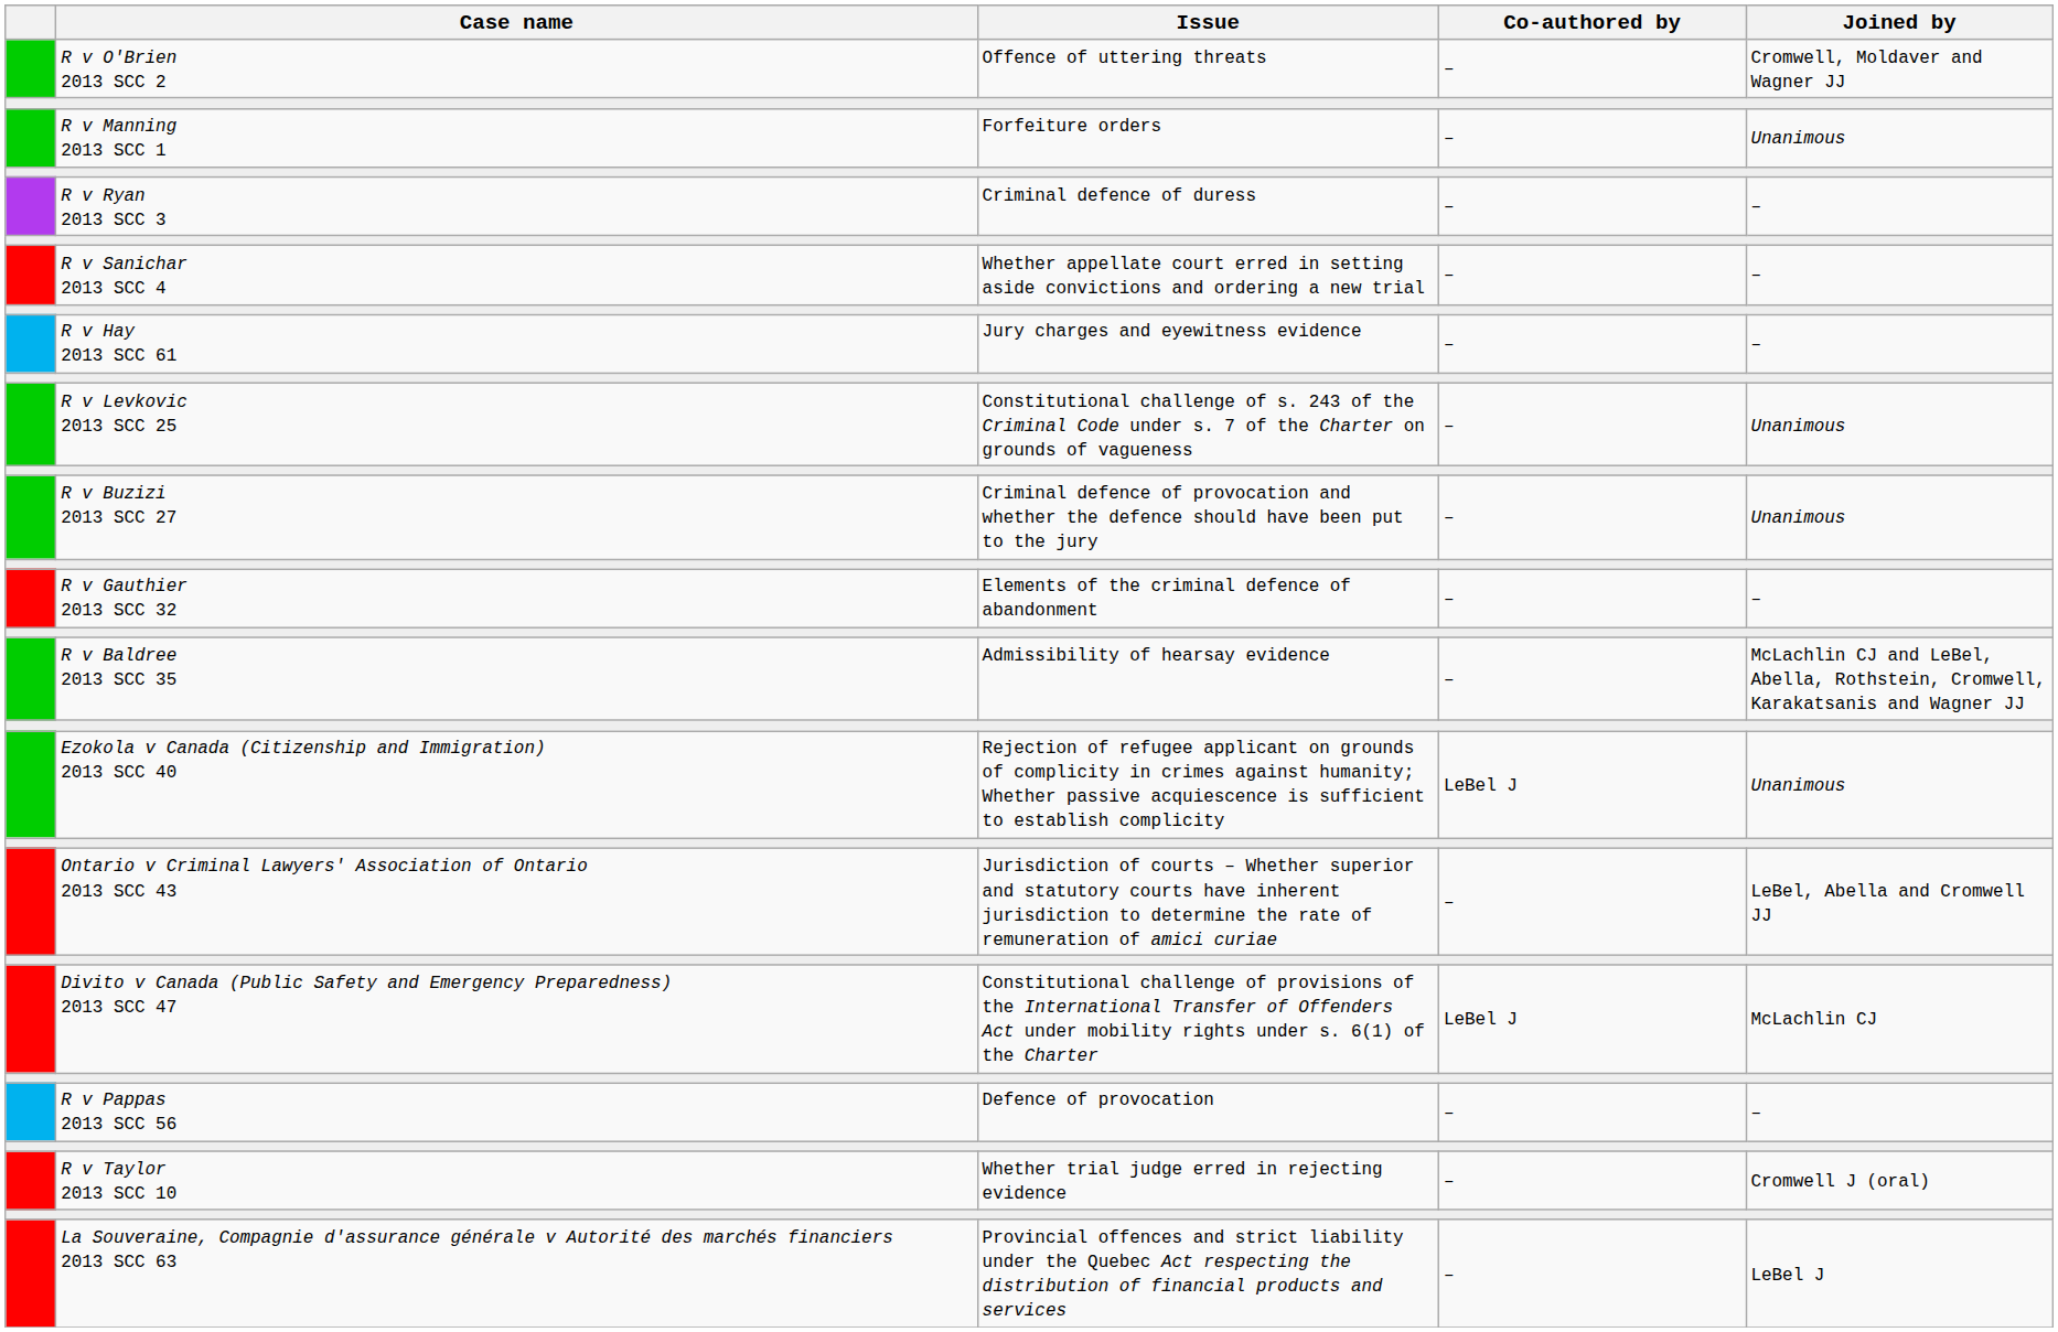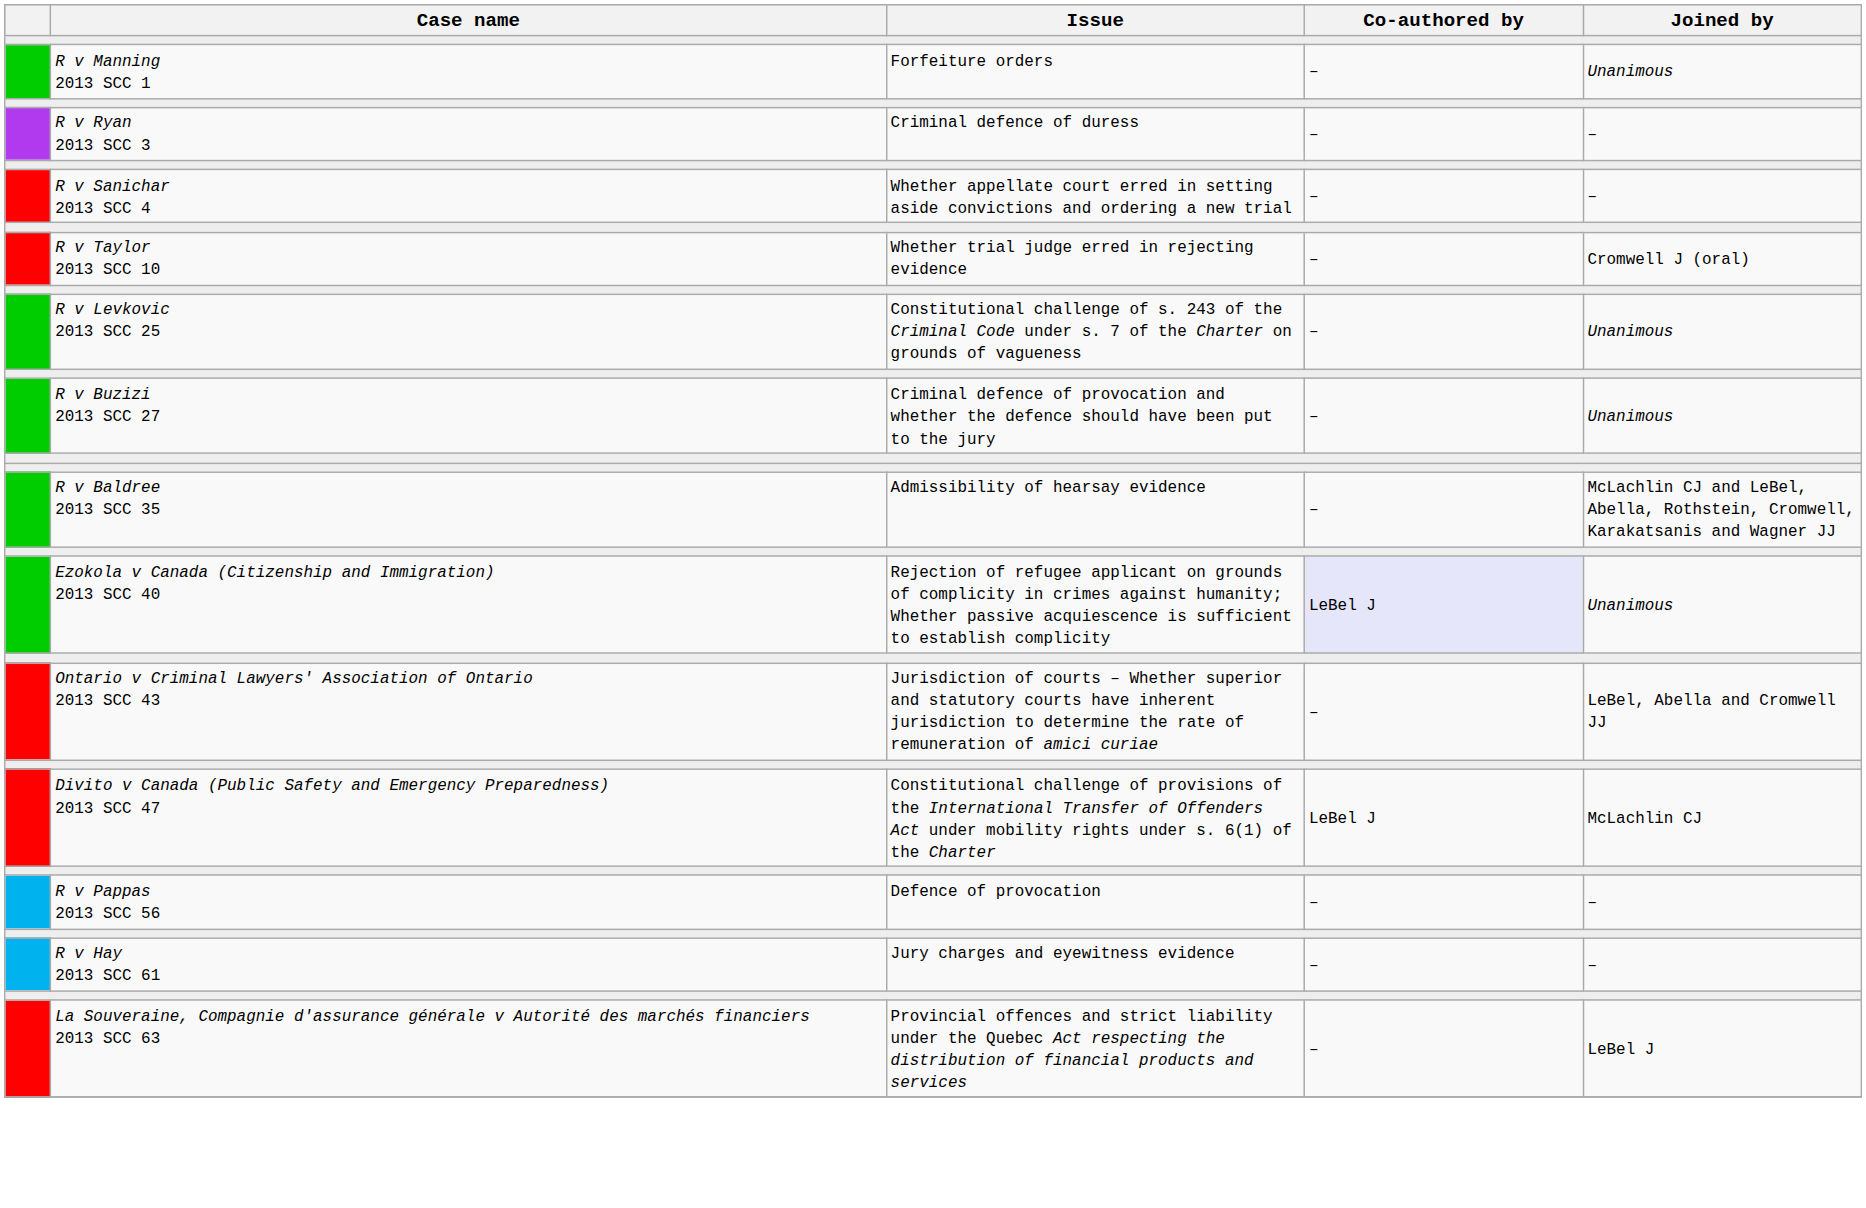- row: R v O'Brien 2013 SCC 2 | Offence of uttering threats | – | Cromwell, Moldaver and Wagner JJ
rows swapped: R v Taylor 2013 SCC 10 <-> R v Hay 2013 SCC 61
- row: R v Gauthier 2013 SCC 32 | Elements of the criminal defence of abandonment | – | –
Ezokola v Canada (Citizenship and Immigration) 2013 SCC 40 | Co-authored by: no background -> lavender background
